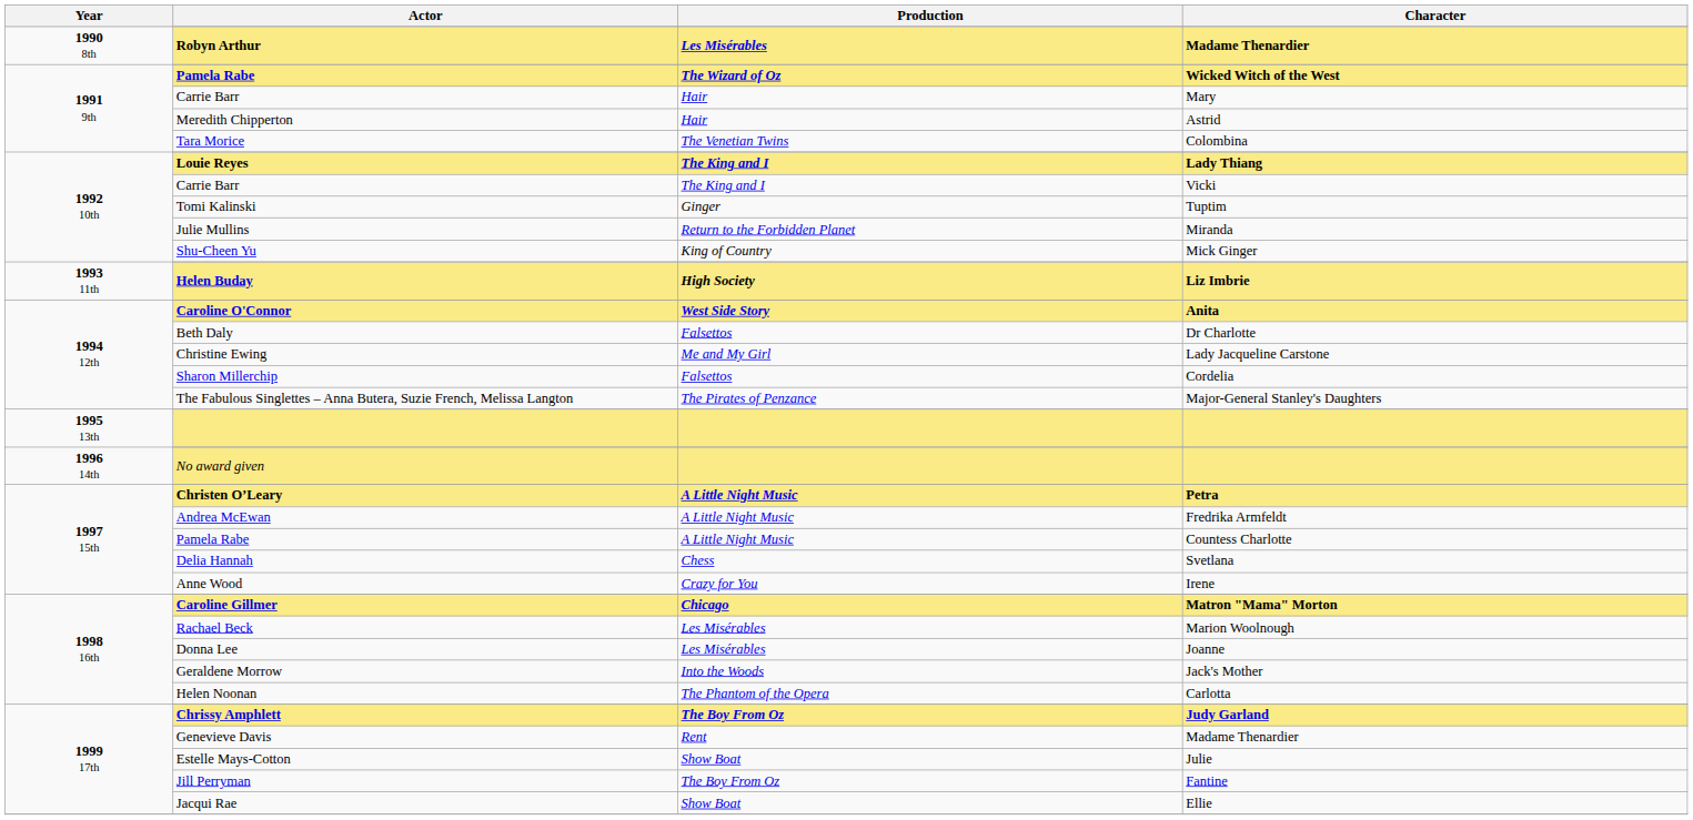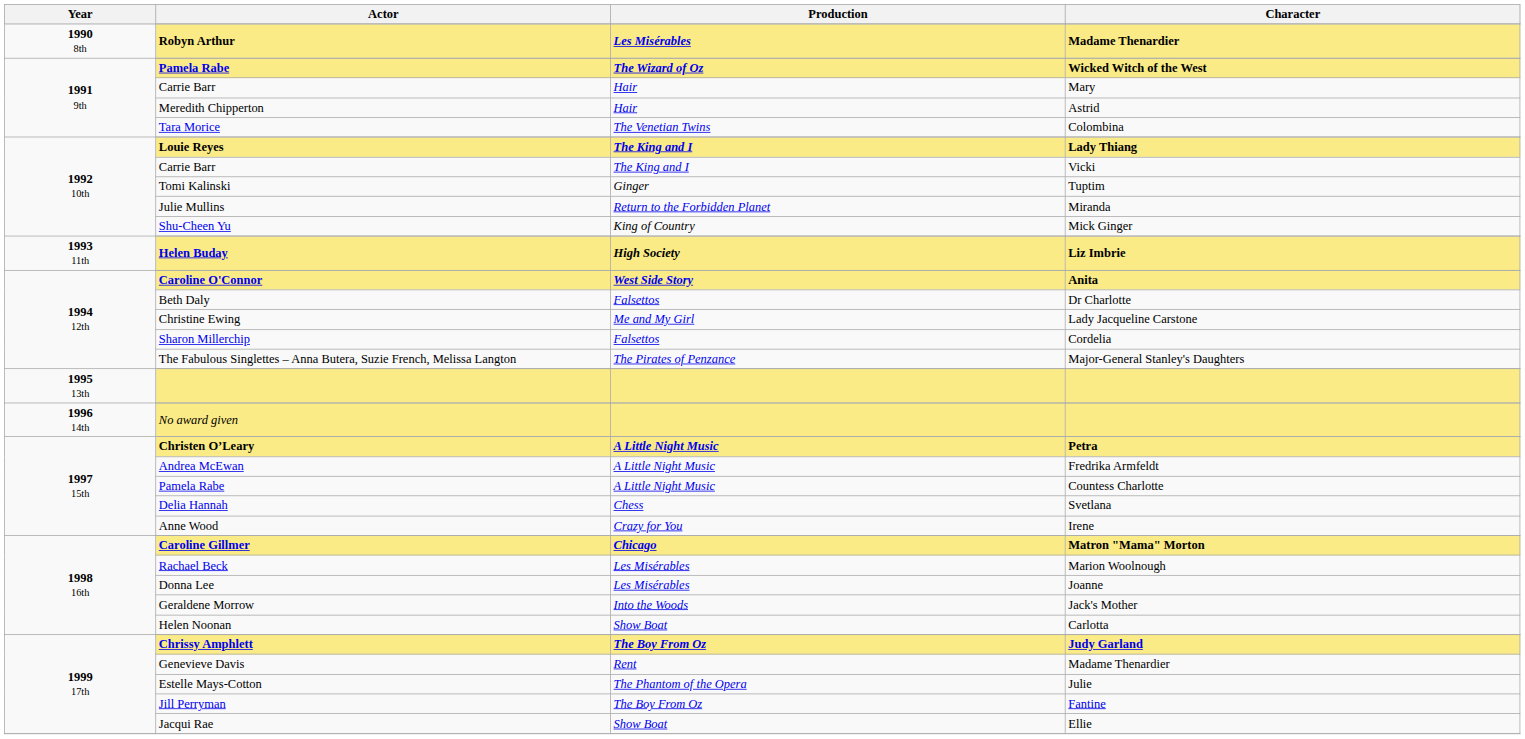Helen Noonan | Production: The Phantom of the Opera -> Show Boat
Estelle Mays-Cotton | Production: Show Boat -> The Phantom of the Opera
